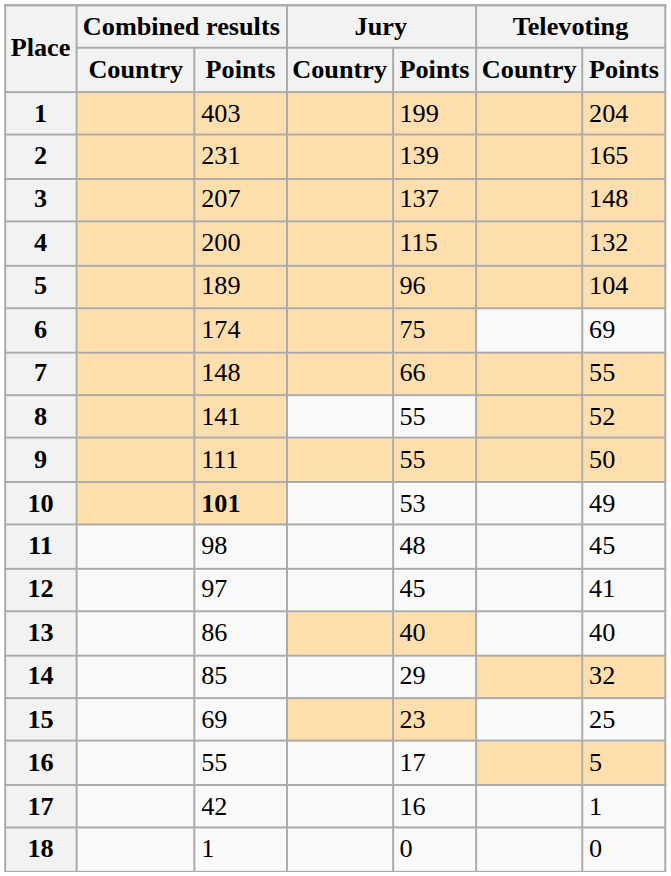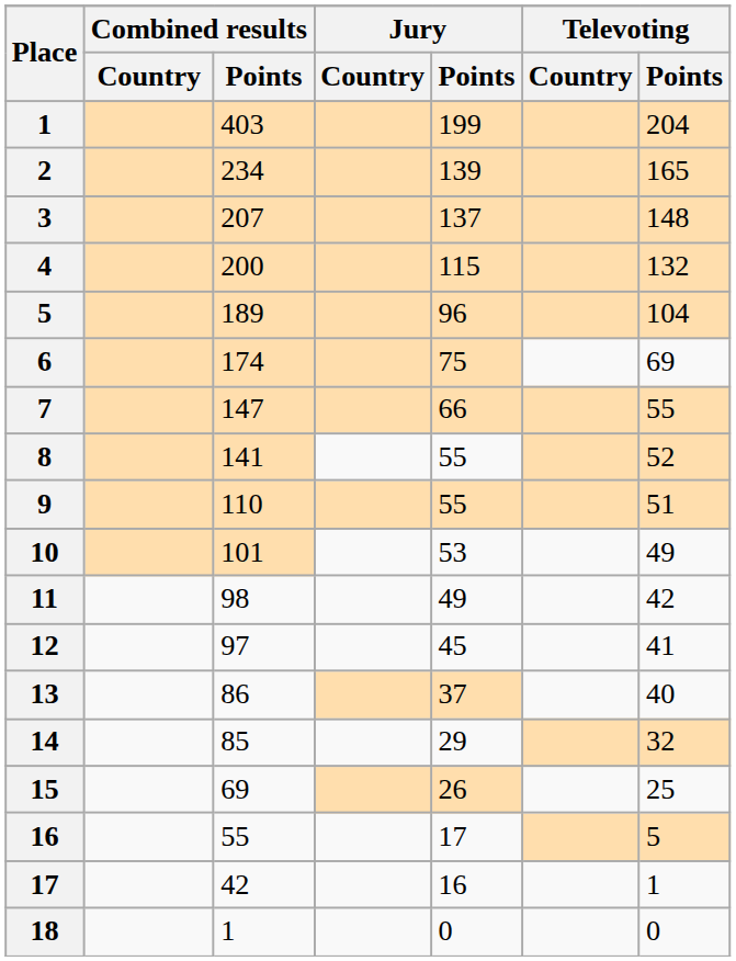2 | Combined results / Points: 231 -> 234
7 | Combined results / Points: 148 -> 147
9 | Combined results / Points: 111 -> 110
9 | Televoting / Points: 50 -> 51
10 | Combined results / Points: bold -> normal
11 | Jury / Points: 48 -> 49
11 | Televoting / Points: 45 -> 42
13 | Jury / Points: 40 -> 37
15 | Jury / Points: 23 -> 26
